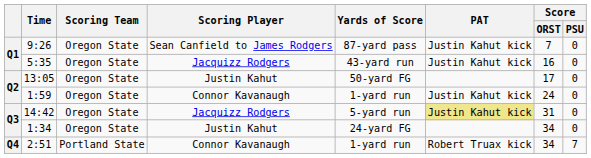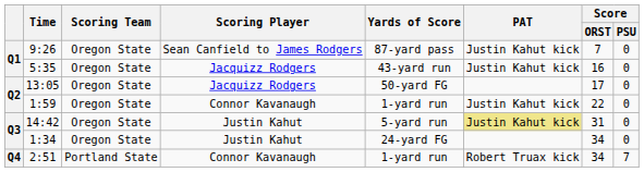13:05 | Scoring Player: Justin Kahut -> Jacquizz Rodgers
1:59 | Score / ORST: 24 -> 22
14:42 | Scoring Player: Jacquizz Rodgers -> Justin Kahut
